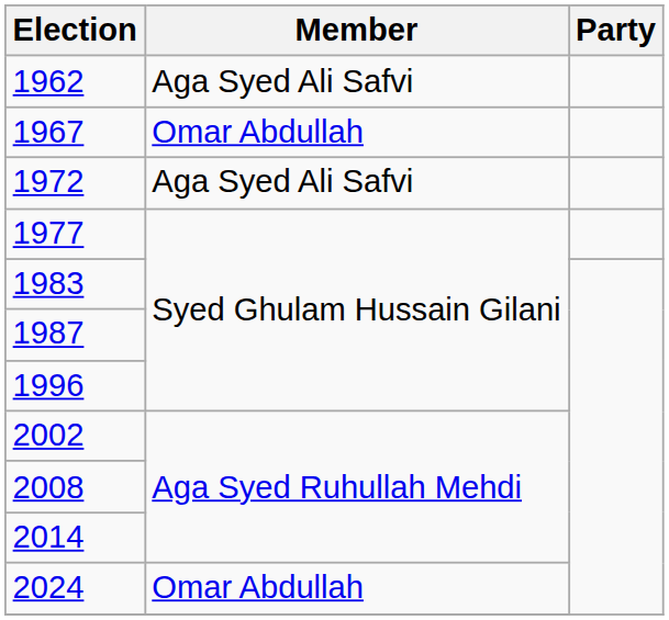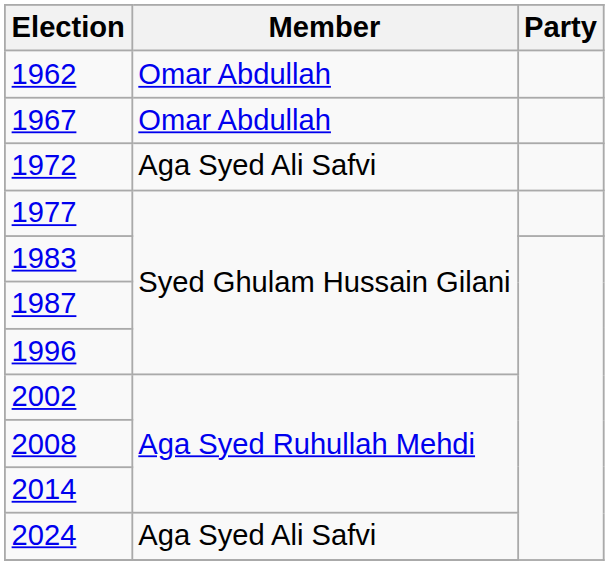1962 | Member: Aga Syed Ali Safvi -> Omar Abdullah
2024 | Member: Omar Abdullah -> Aga Syed Ali Safvi
